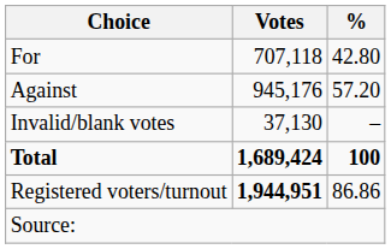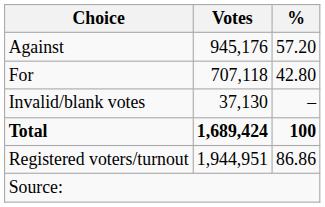rows swapped: For <-> Against
Registered voters/turnout | Votes: bold -> normal
